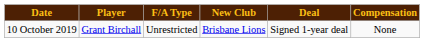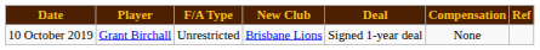+ column: Ref
